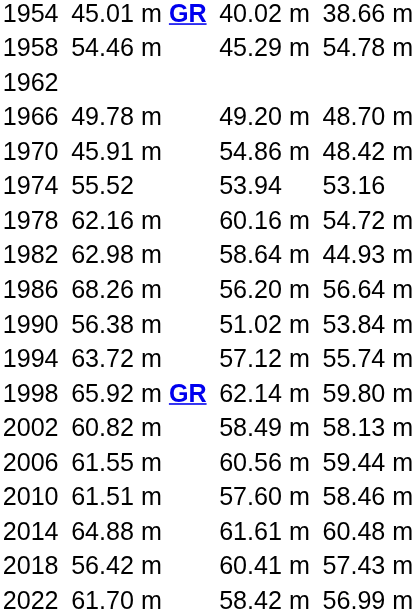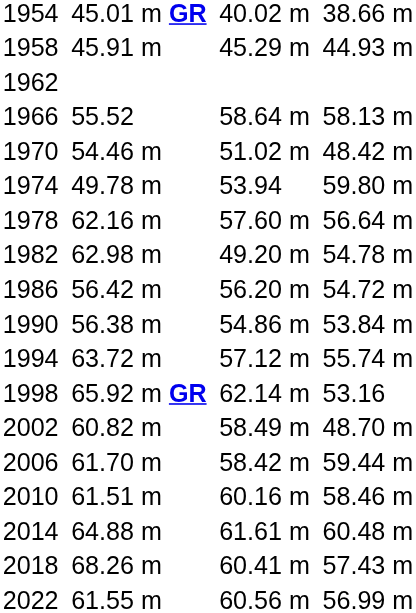1958 | column 3: 54.46 m -> 45.91 m
1958 | column 7: 54.78 m -> 44.93 m
1966 | column 3: 49.78 m -> 55.52
1966 | column 5: 49.20 m -> 58.64 m
1966 | column 7: 48.70 m -> 58.13 m
1970 | column 3: 45.91 m -> 54.46 m
1970 | column 5: 54.86 m -> 51.02 m
1974 | column 3: 55.52 -> 49.78 m
1974 | column 7: 53.16 -> 59.80 m
1978 | column 5: 60.16 m -> 57.60 m
1978 | column 7: 54.72 m -> 56.64 m
1982 | column 5: 58.64 m -> 49.20 m
1982 | column 7: 44.93 m -> 54.78 m
1986 | column 3: 68.26 m -> 56.42 m
1986 | column 7: 56.64 m -> 54.72 m
1990 | column 5: 51.02 m -> 54.86 m
1998 | column 7: 59.80 m -> 53.16
2002 | column 7: 58.13 m -> 48.70 m
2006 | column 3: 61.55 m -> 61.70 m
2006 | column 5: 60.56 m -> 58.42 m
2010 | column 5: 57.60 m -> 60.16 m
2018 | column 3: 56.42 m -> 68.26 m
2022 | column 3: 61.70 m -> 61.55 m
2022 | column 5: 58.42 m -> 60.56 m
